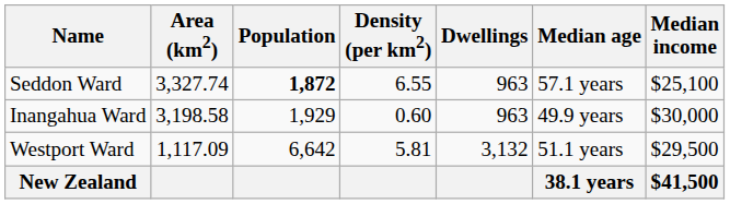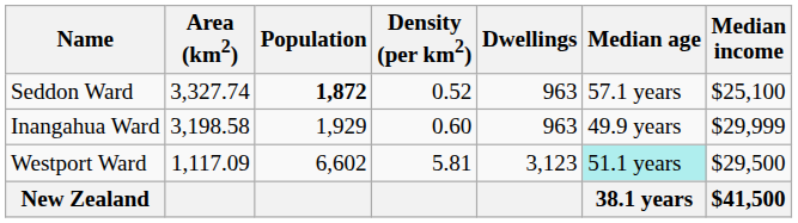Seddon Ward | Density (per km2): 6.55 -> 0.52
Inangahua Ward | Median income: $30,000 -> $29,999
Westport Ward | Population: 6,642 -> 6,602
Westport Ward | Dwellings: 3,132 -> 3,123
Westport Ward | Median age: no background -> paleturquoise background
